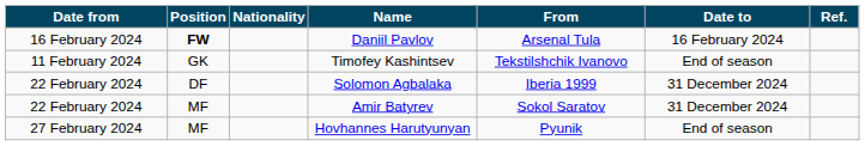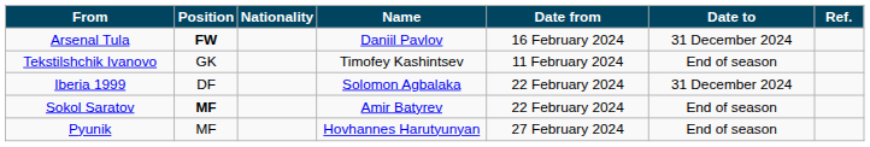columns swapped: Date from <-> From
Daniil Pavlov | Date to: 16 February 2024 -> 31 December 2024
Amir Batyrev | Position: normal -> bold
Amir Batyrev | Date to: 31 December 2024 -> End of season
